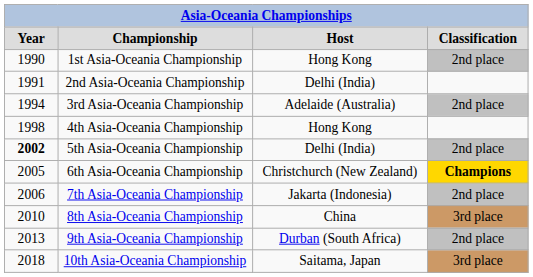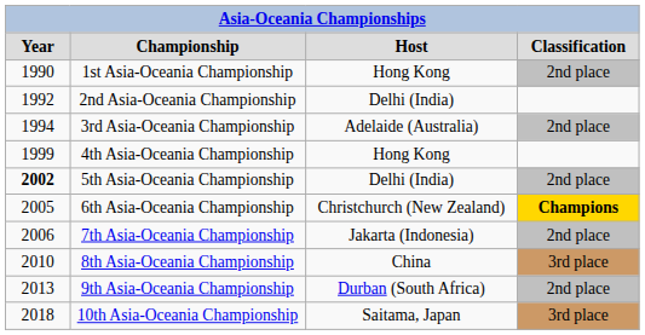2nd Asia-Oceania Championship | column 1: 1991 -> 1992
4th Asia-Oceania Championship | column 1: 1998 -> 1999
